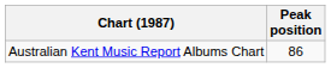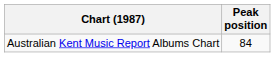Australian Kent Music Report Albums Chart | Peak position: 86 -> 84
